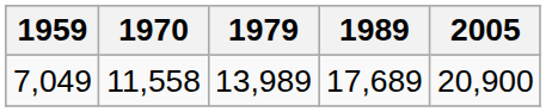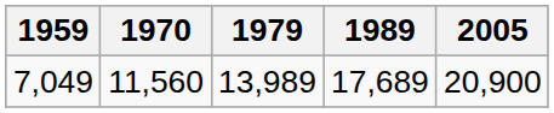7,049 | 1970: 11,558 -> 11,560
